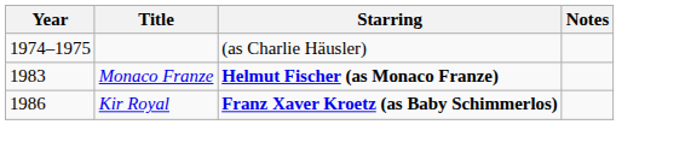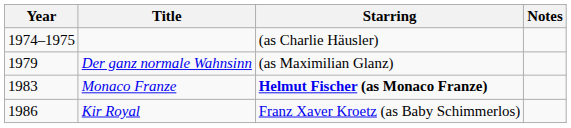+ row: 1979 | Der ganz normale Wahnsinn | (as Maximilian Glanz)
Kir Royal | Starring: bold -> normal
